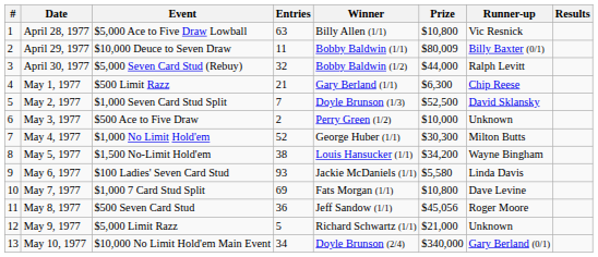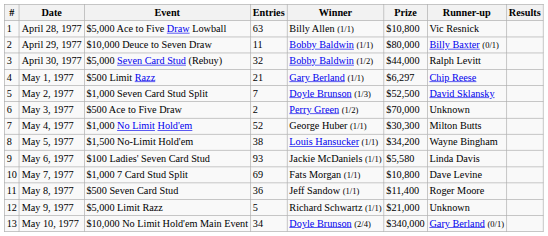April 29, 1977 | Prize: $80,009 -> $80,000
May 1, 1977 | Prize: $6,300 -> $6,297
May 3, 1977 | Prize: $10,000 -> $70,000
May 8, 1977 | Prize: $45,056 -> $11,400
